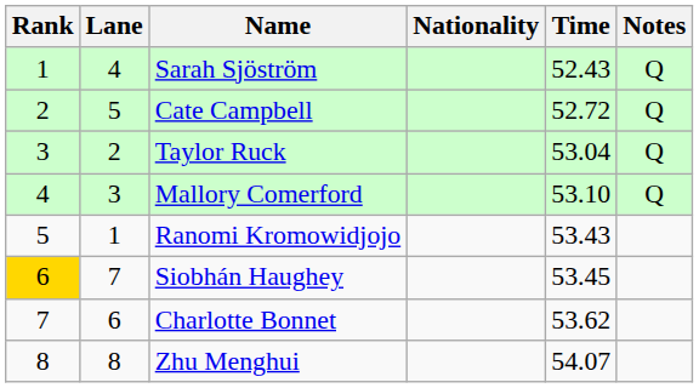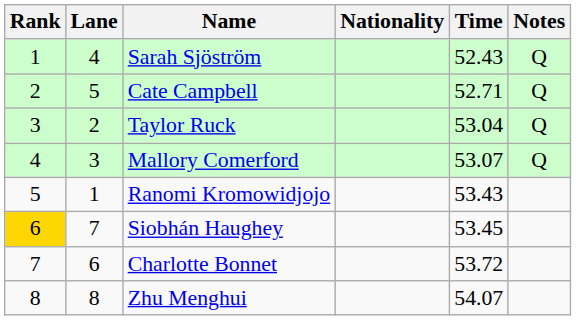Cate Campbell | Time: 52.72 -> 52.71
Mallory Comerford | Time: 53.10 -> 53.07
Charlotte Bonnet | Time: 53.62 -> 53.72
